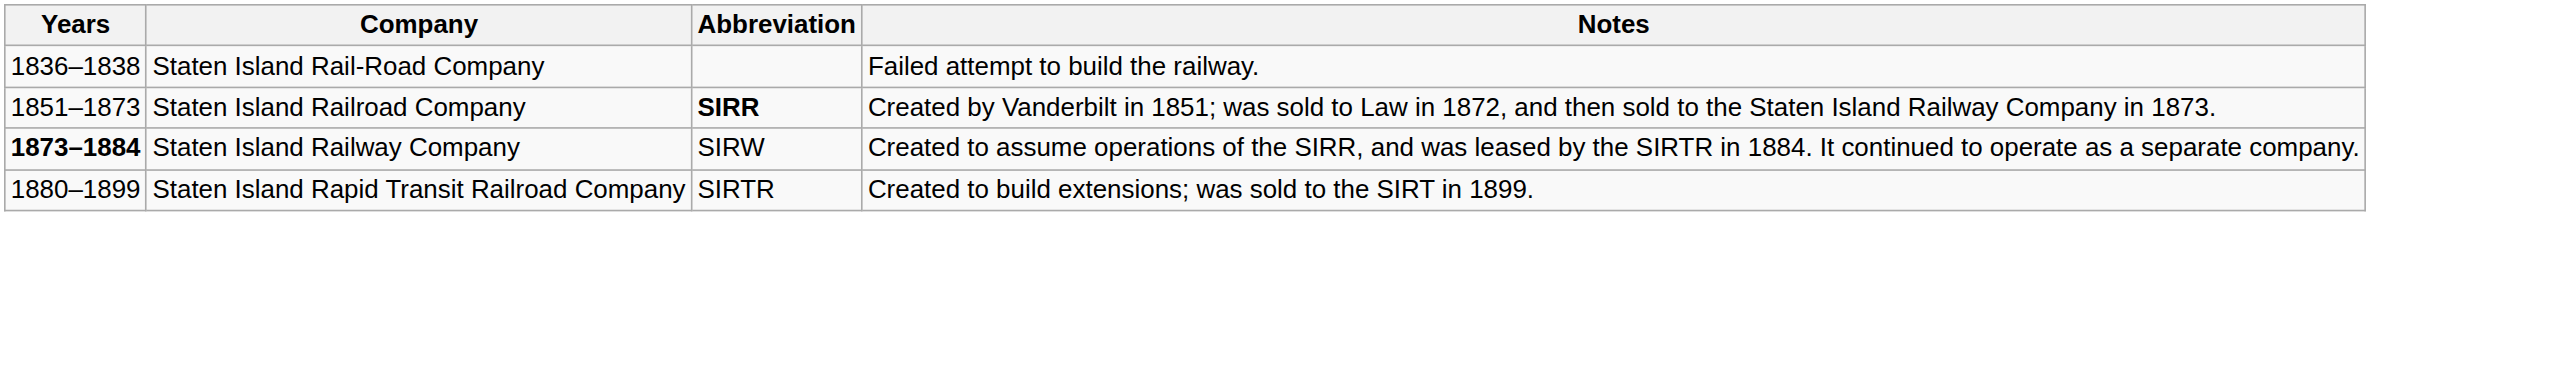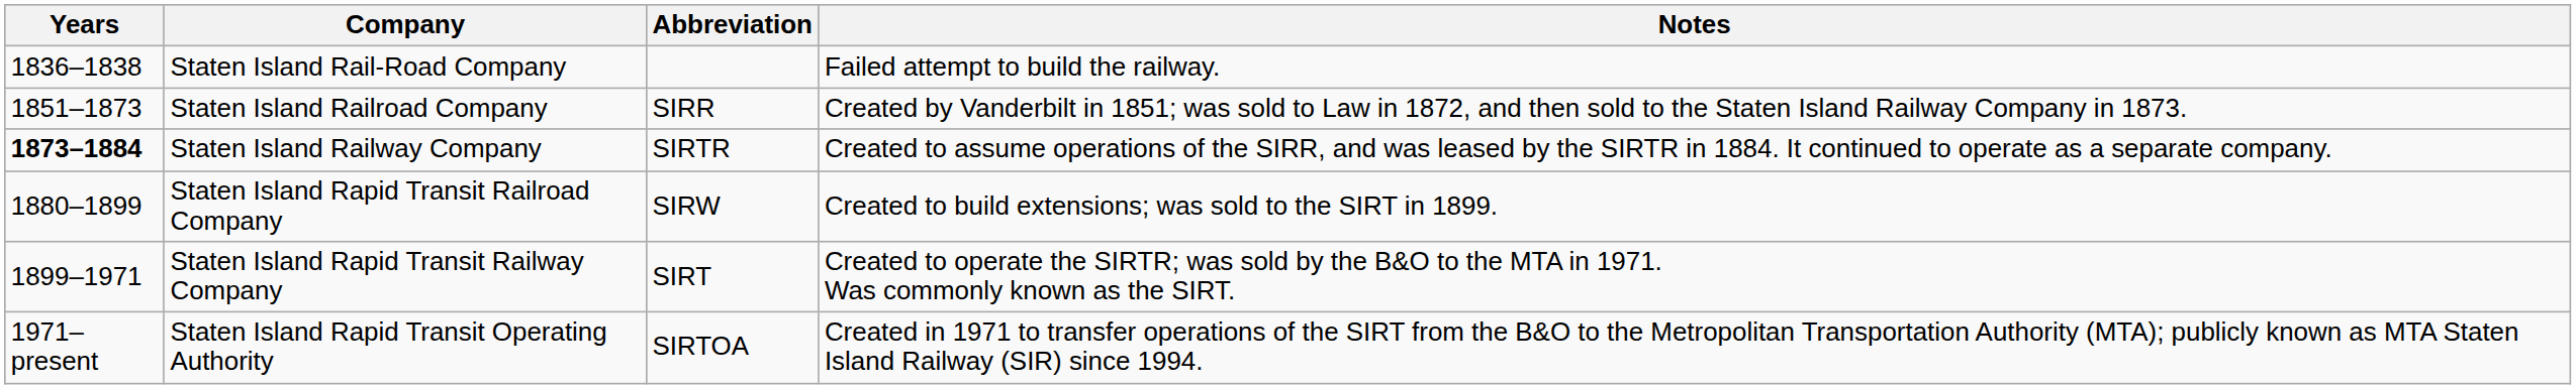Staten Island Railroad Company | Abbreviation: bold -> normal
Staten Island Railway Company | Abbreviation: SIRW -> SIRTR
Staten Island Rapid Transit Railroad Company | Abbreviation: SIRTR -> SIRW
+ row: 1899–1971 | Staten Island Rapid Transit Railway Company | SIRT | Created to operate the SIRTR; was sold by the B&O to the MTA in 1971. Was commonly known as the SIRT.
+ row: 1971–present | Staten Island Rapid Transit Operating Authority | SIRTOA | Created in 1971 to transfer operations of the SIRT from the B&O to the Metropolitan Transportation Authority (MTA); publicly known as MTA Staten Island Railway (SIR) since 1994.
